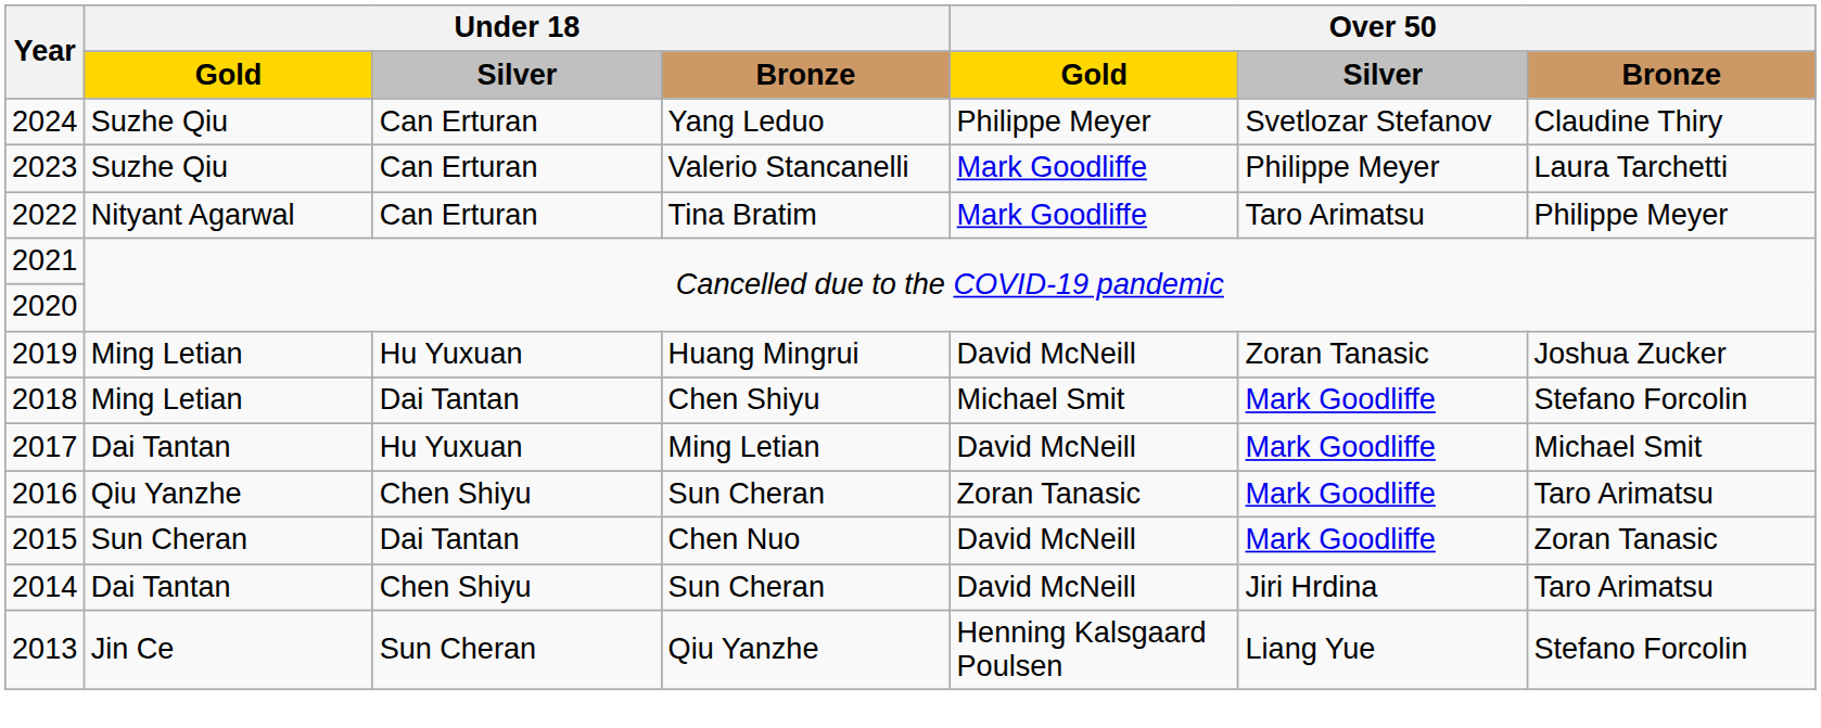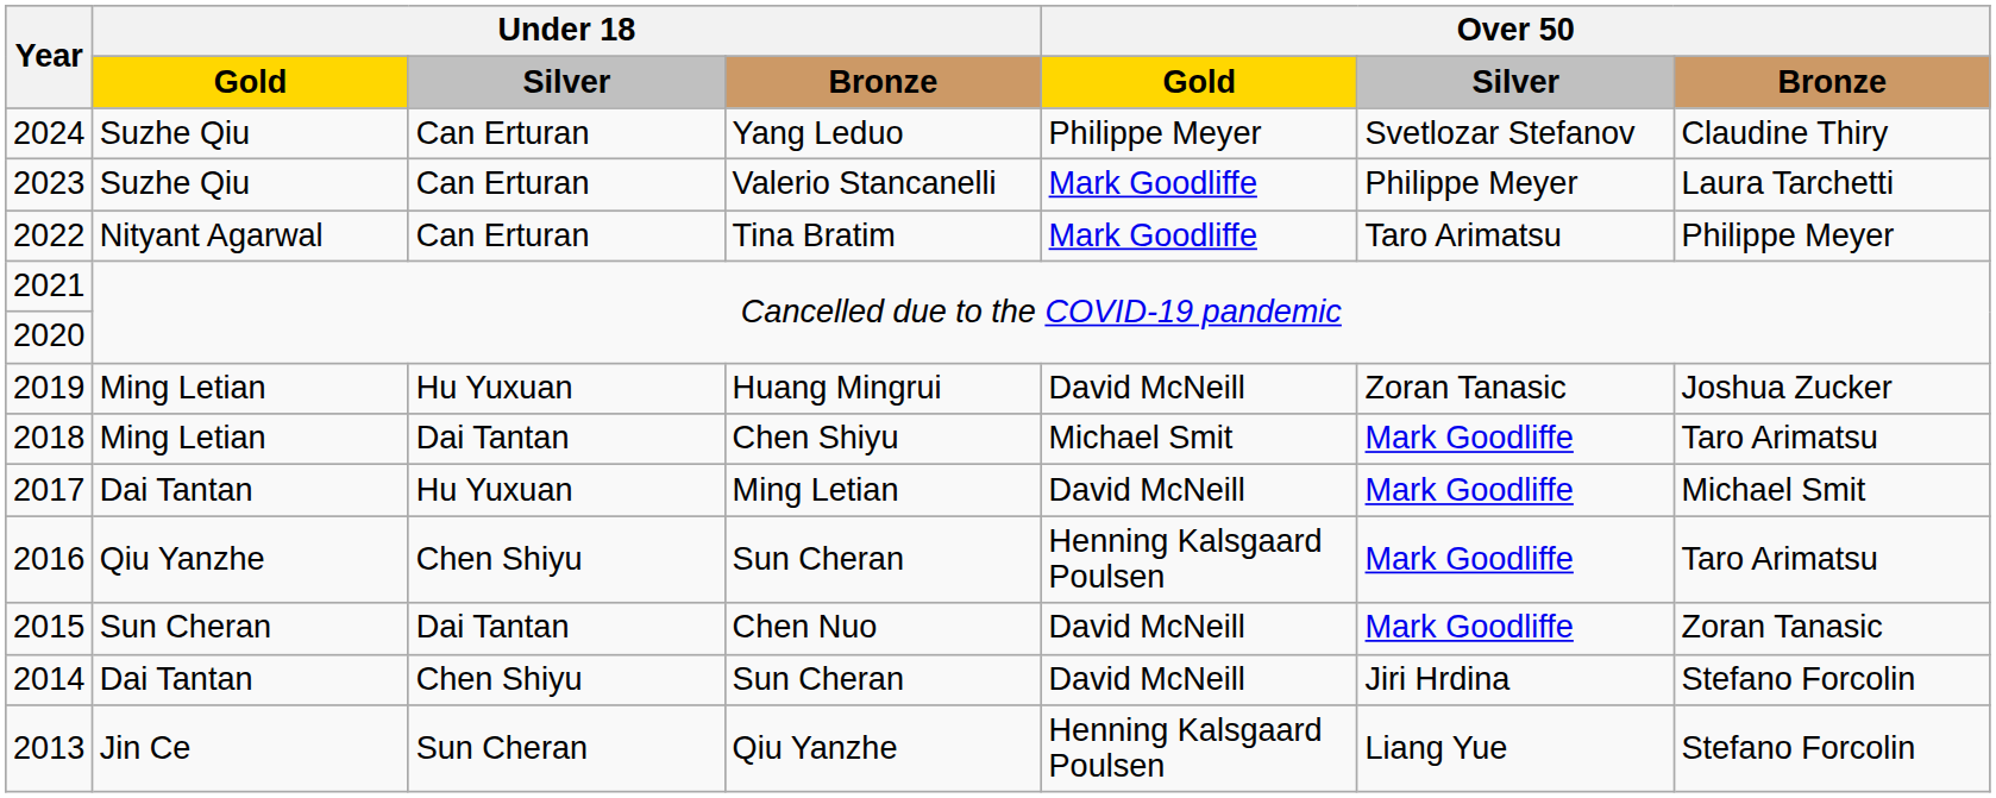2018 | Over 50 / Bronze: Stefano Forcolin -> Taro Arimatsu
2016 | Over 50 / Gold: Zoran Tanasic -> Henning Kalsgaard Poulsen
2014 | Over 50 / Bronze: Taro Arimatsu -> Stefano Forcolin
